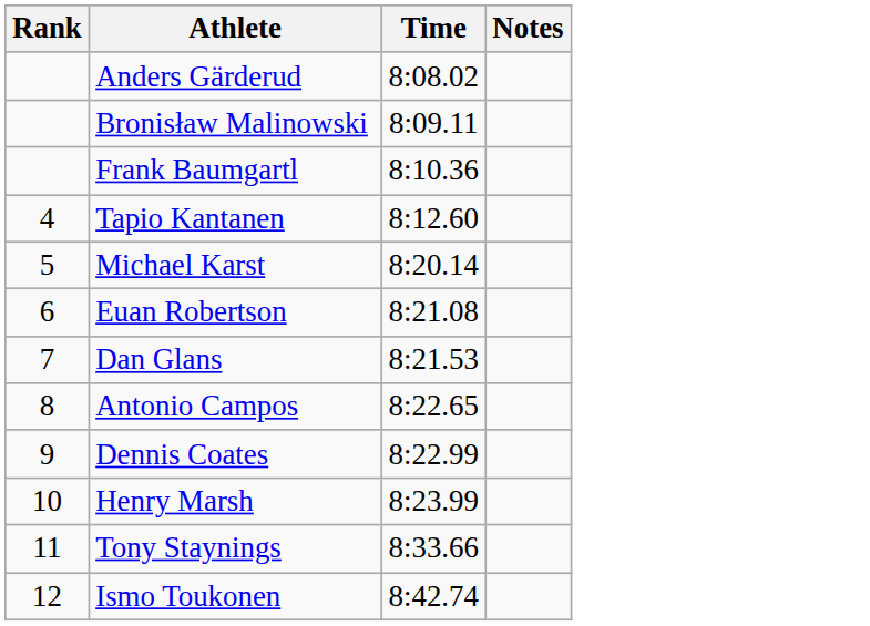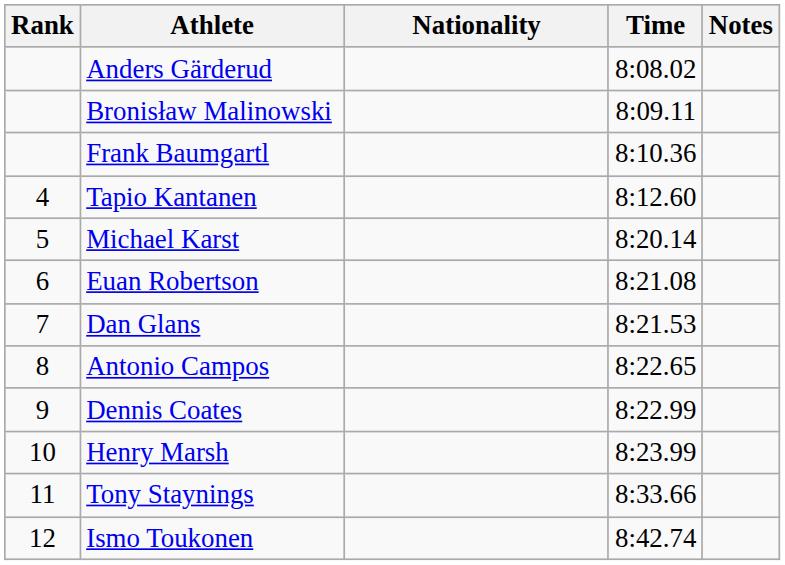+ column: Nationality
